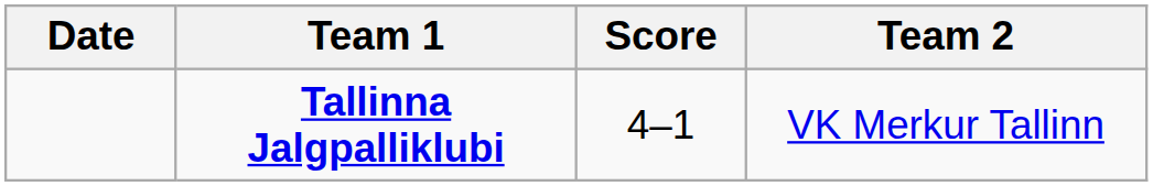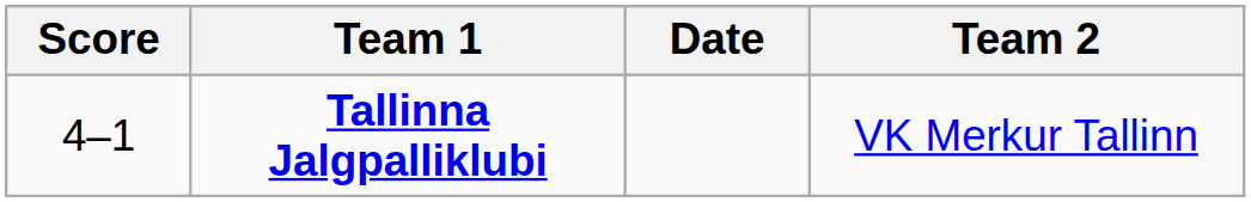columns swapped: Date <-> Score
